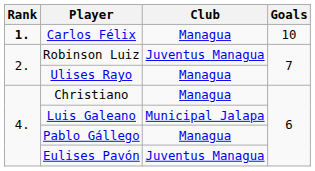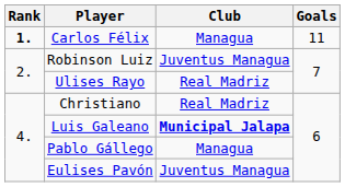Carlos Félix | Goals: 10 -> 11
Ulises Rayo | Club: Managua -> Real Madriz
Christiano | Club: Managua -> Real Madriz
Luis Galeano | Club: normal -> bold
